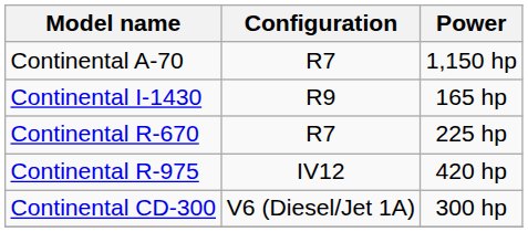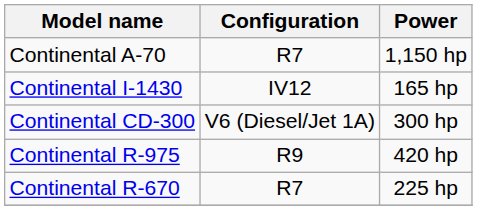Continental I-1430 | Configuration: R9 -> IV12
rows swapped: Continental R-670 <-> Continental CD-300
Continental R-975 | Configuration: IV12 -> R9
